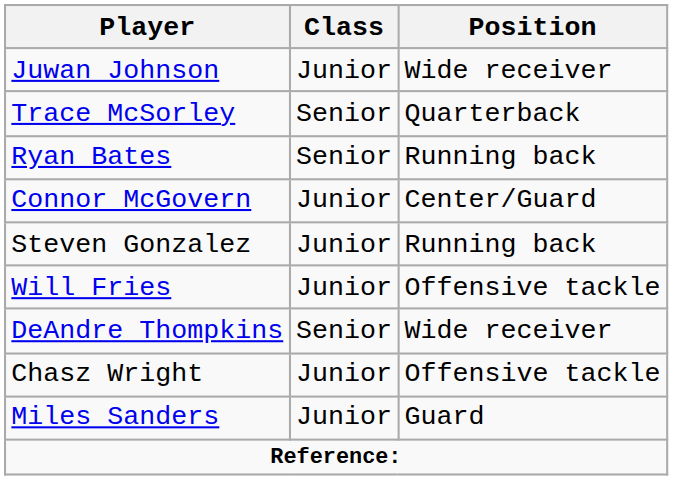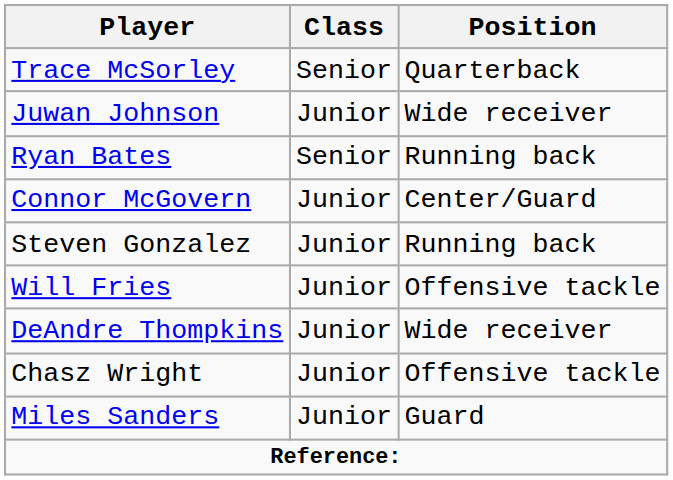rows swapped: Trace McSorley <-> Juwan Johnson
DeAndre Thompkins | Class: Senior -> Junior
